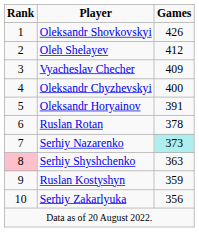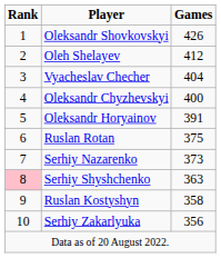Vyacheslav Checher | Games: 409 -> 404
Ruslan Rotan | Games: 378 -> 375
Serhiy Nazarenko | Games: paleturquoise background -> no background
Ruslan Kostyshyn | Games: 359 -> 358
